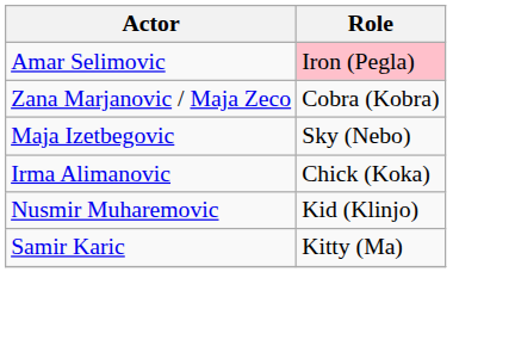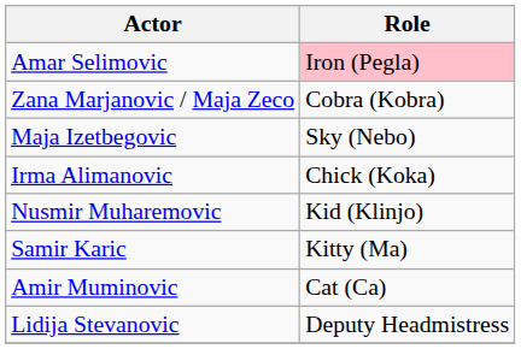+ row: Amir Muminovic | Cat (Ca)
+ row: Lidija Stevanovic | Deputy Headmistress
